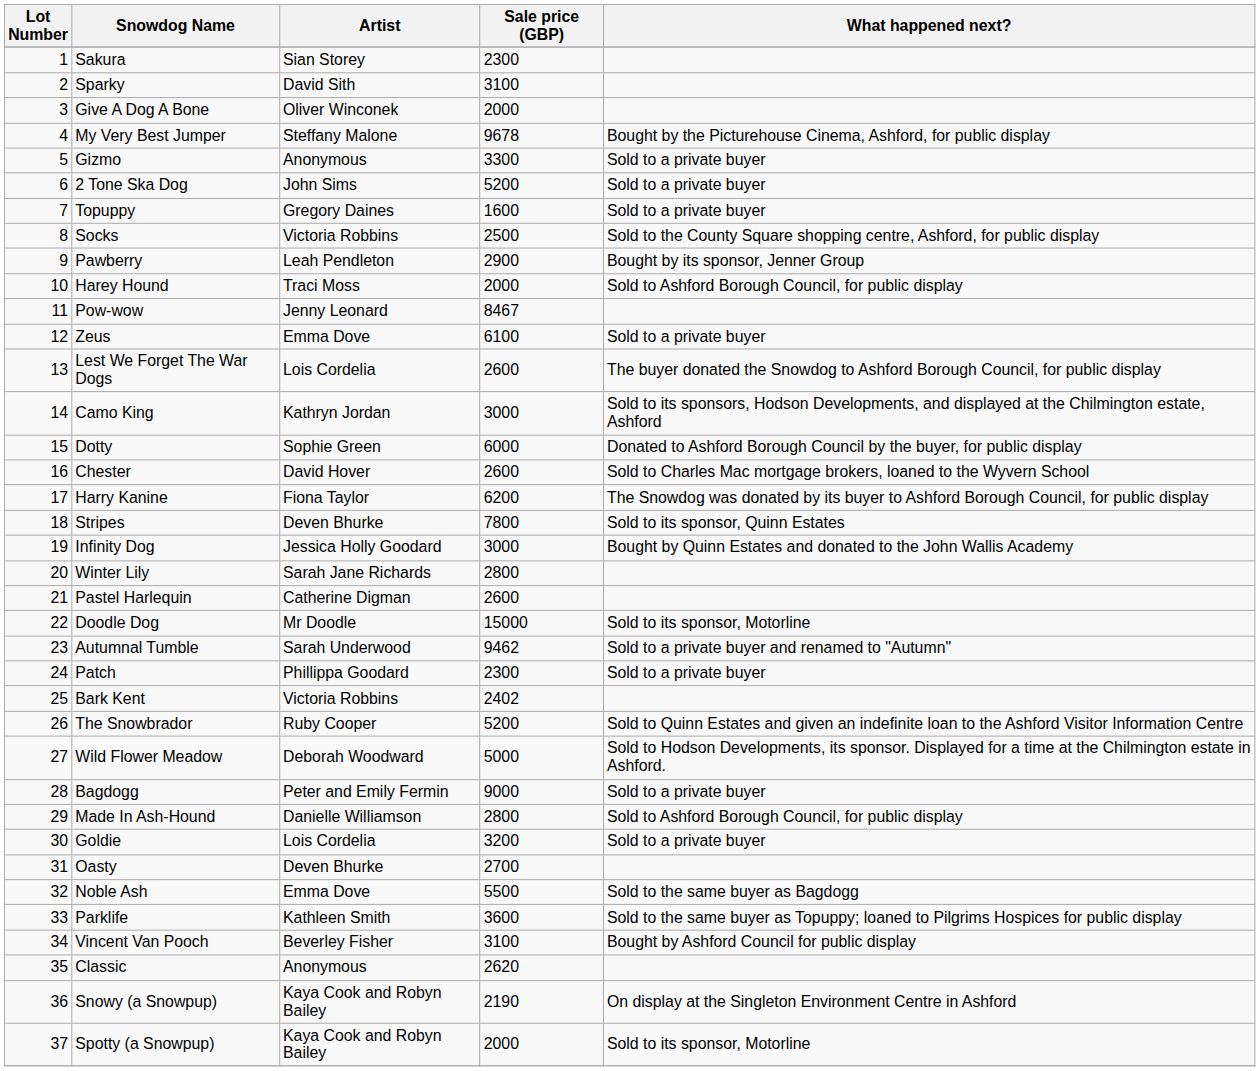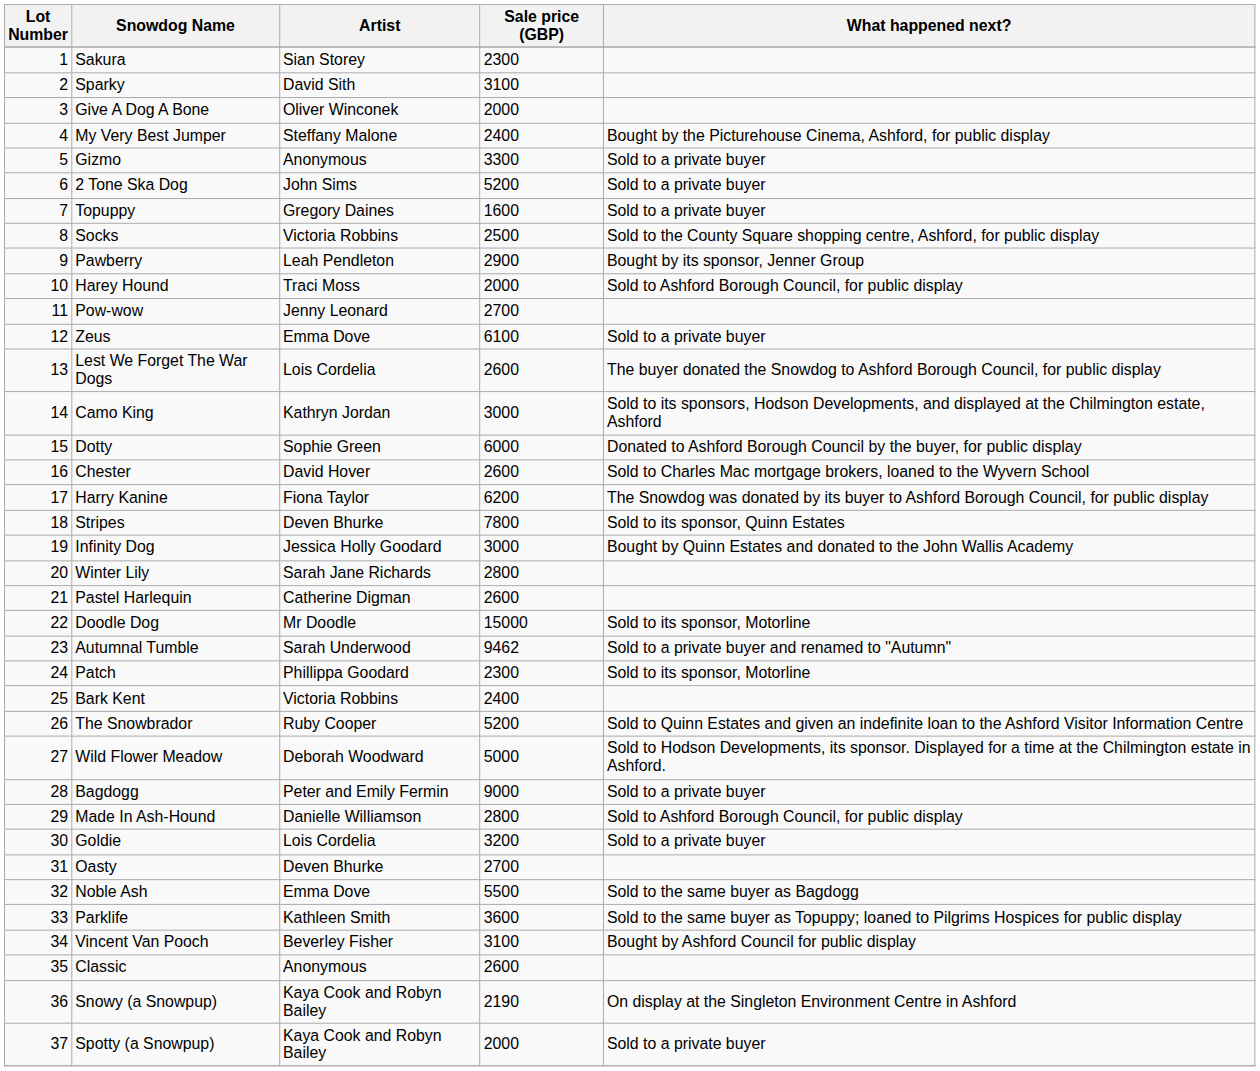My Very Best Jumper | Sale price (GBP): 9678 -> 2400
Pow-wow | Sale price (GBP): 8467 -> 2700
Patch | What happened next?: Sold to a private buyer -> Sold to its sponsor, Motorline
Bark Kent | Sale price (GBP): 2402 -> 2400
Classic | Sale price (GBP): 2620 -> 2600
Spotty (a Snowpup) | What happened next?: Sold to its sponsor, Motorline -> Sold to a private buyer
